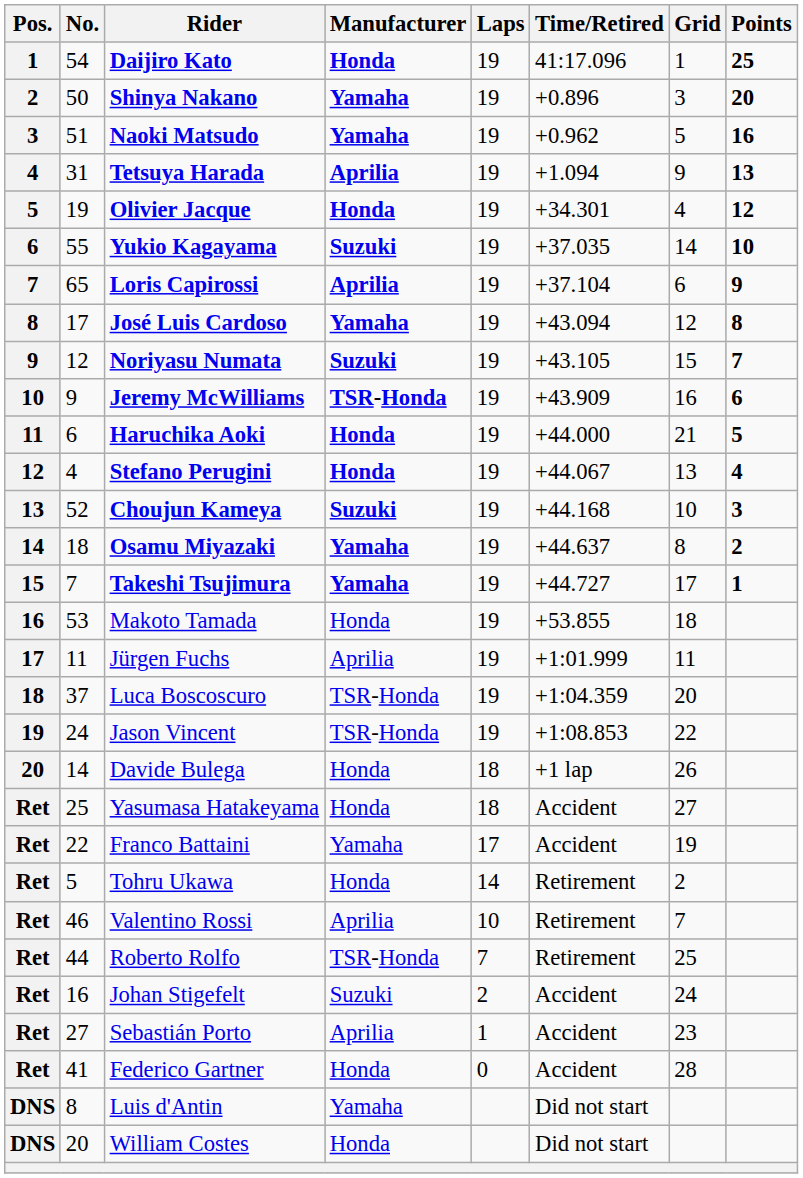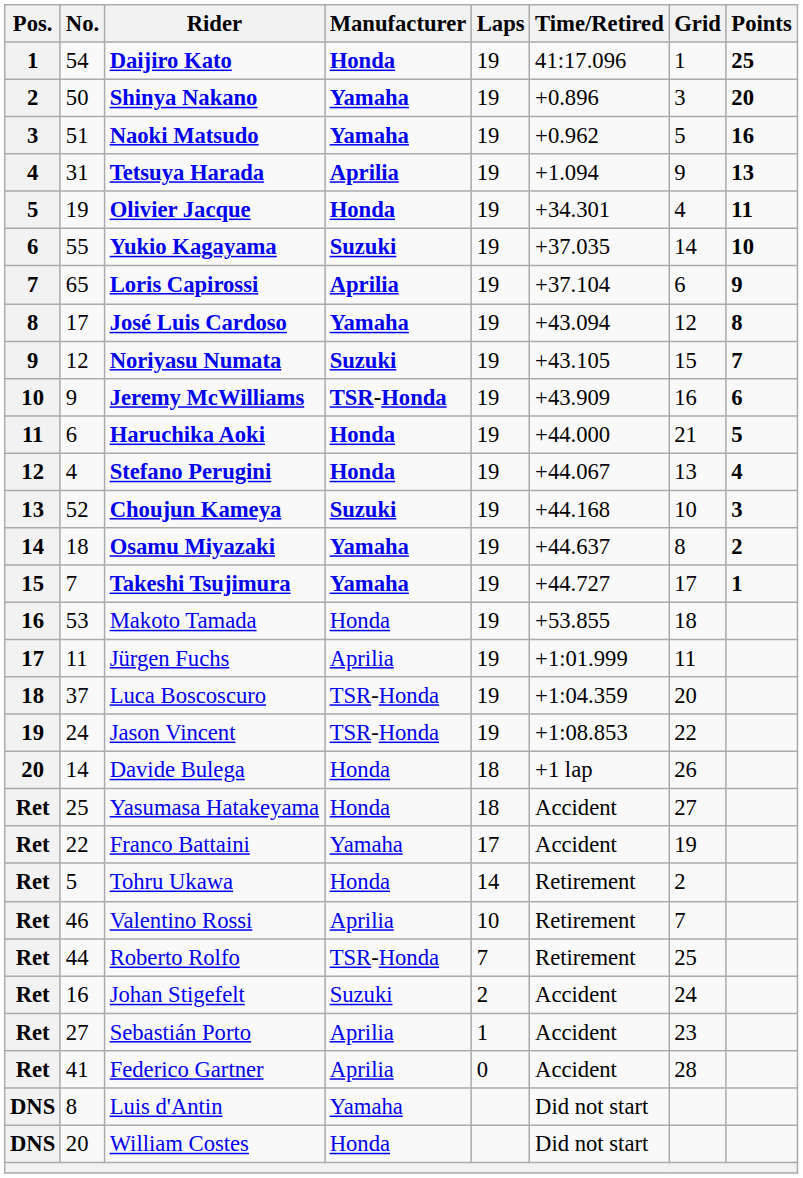Olivier Jacque | Points: 12 -> 11
Federico Gartner | Manufacturer: Honda -> Aprilia
